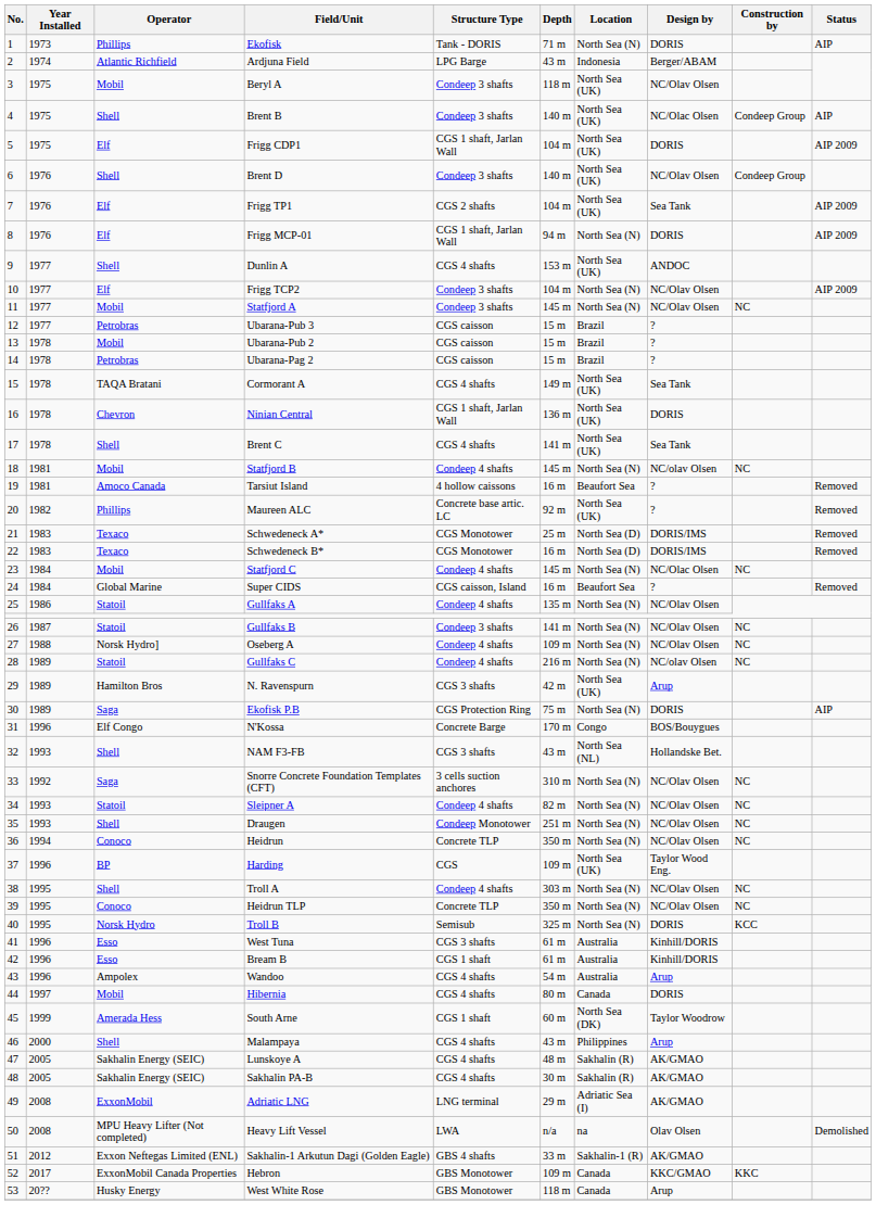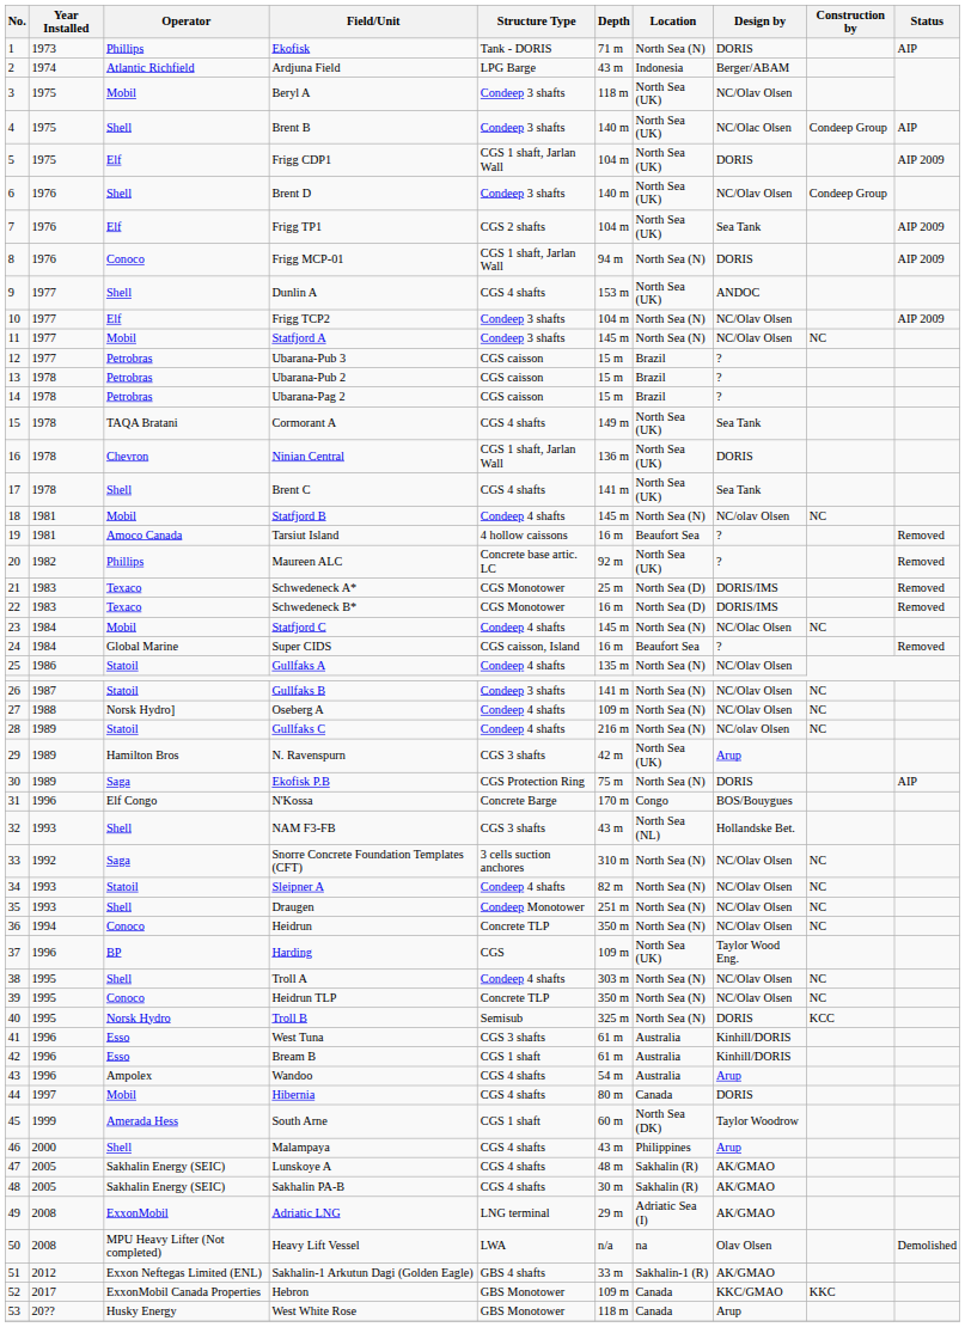Frigg MCP-01 | Operator: Elf -> Conoco
Ubarana-Pub 2 | Operator: Mobil -> Petrobras
